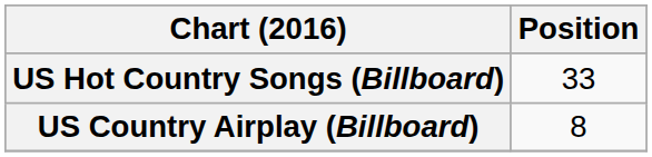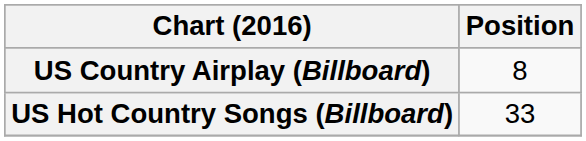rows swapped: US Country Airplay (Billboard) <-> US Hot Country Songs (Billboard)
